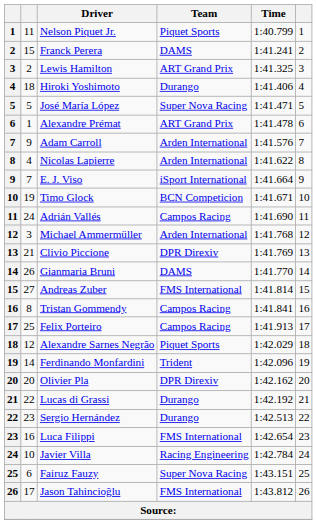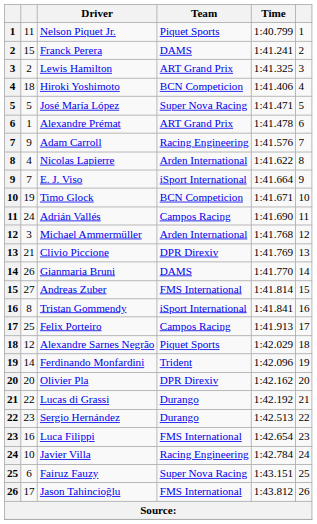Hiroki Yoshimoto | Team: Durango -> BCN Competicion
Adam Carroll | Team: Arden International -> Racing Engineering
Tristan Gommendy | Team: Campos Racing -> iSport International
